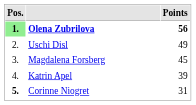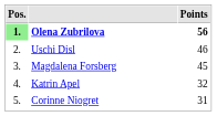Uschi Disl | Points: 49 -> 46
Katrin Apel | Points: 39 -> 32
Corinne Niogret | Pos.: bold -> normal
